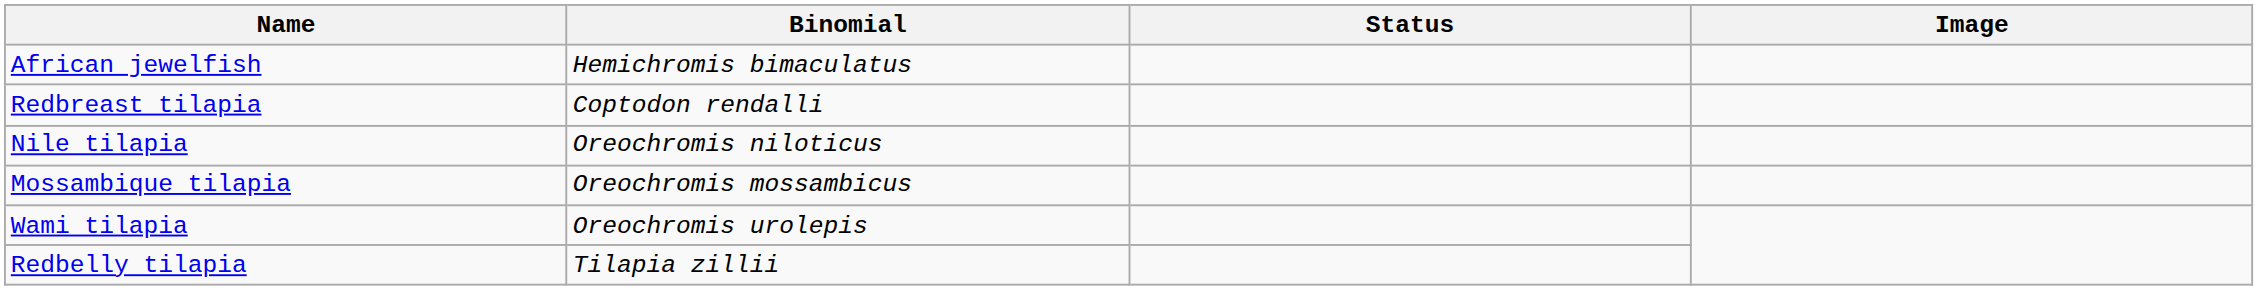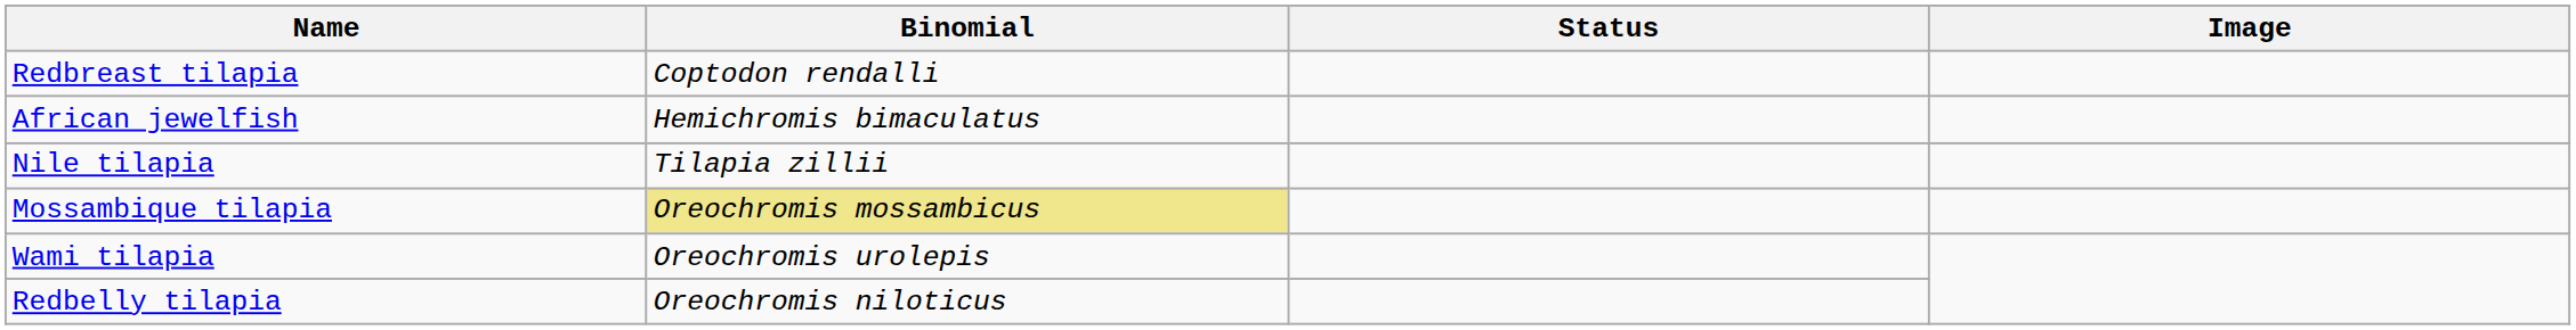rows swapped: Redbreast tilapia <-> African jewelfish
Nile tilapia | Binomial: Oreochromis niloticus -> Tilapia zillii
Mossambique tilapia | Binomial: no background -> khaki background
Redbelly tilapia | Binomial: Tilapia zillii -> Oreochromis niloticus
